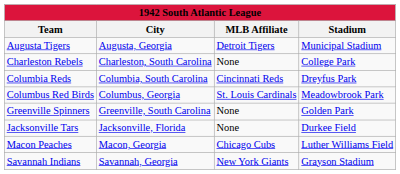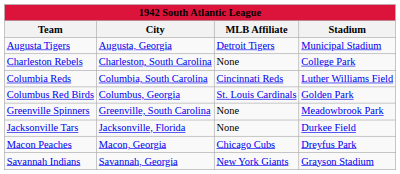Columbia Reds | Stadium: Dreyfus Park -> Luther Williams Field
Columbus Red Birds | Stadium: Meadowbrook Park -> Golden Park
Greenville Spinners | Stadium: Golden Park -> Meadowbrook Park
Macon Peaches | Stadium: Luther Williams Field -> Dreyfus Park
